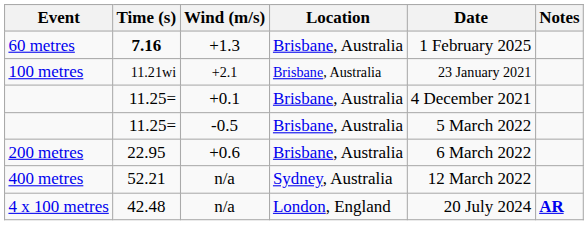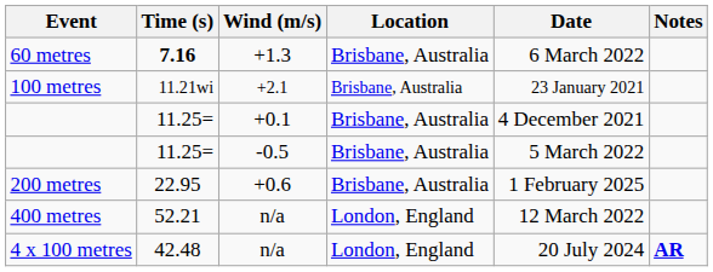60 metres | Date: 1 February 2025 -> 6 March 2022
200 metres | Date: 6 March 2022 -> 1 February 2025
400 metres | Location: Sydney, Australia -> London, England
